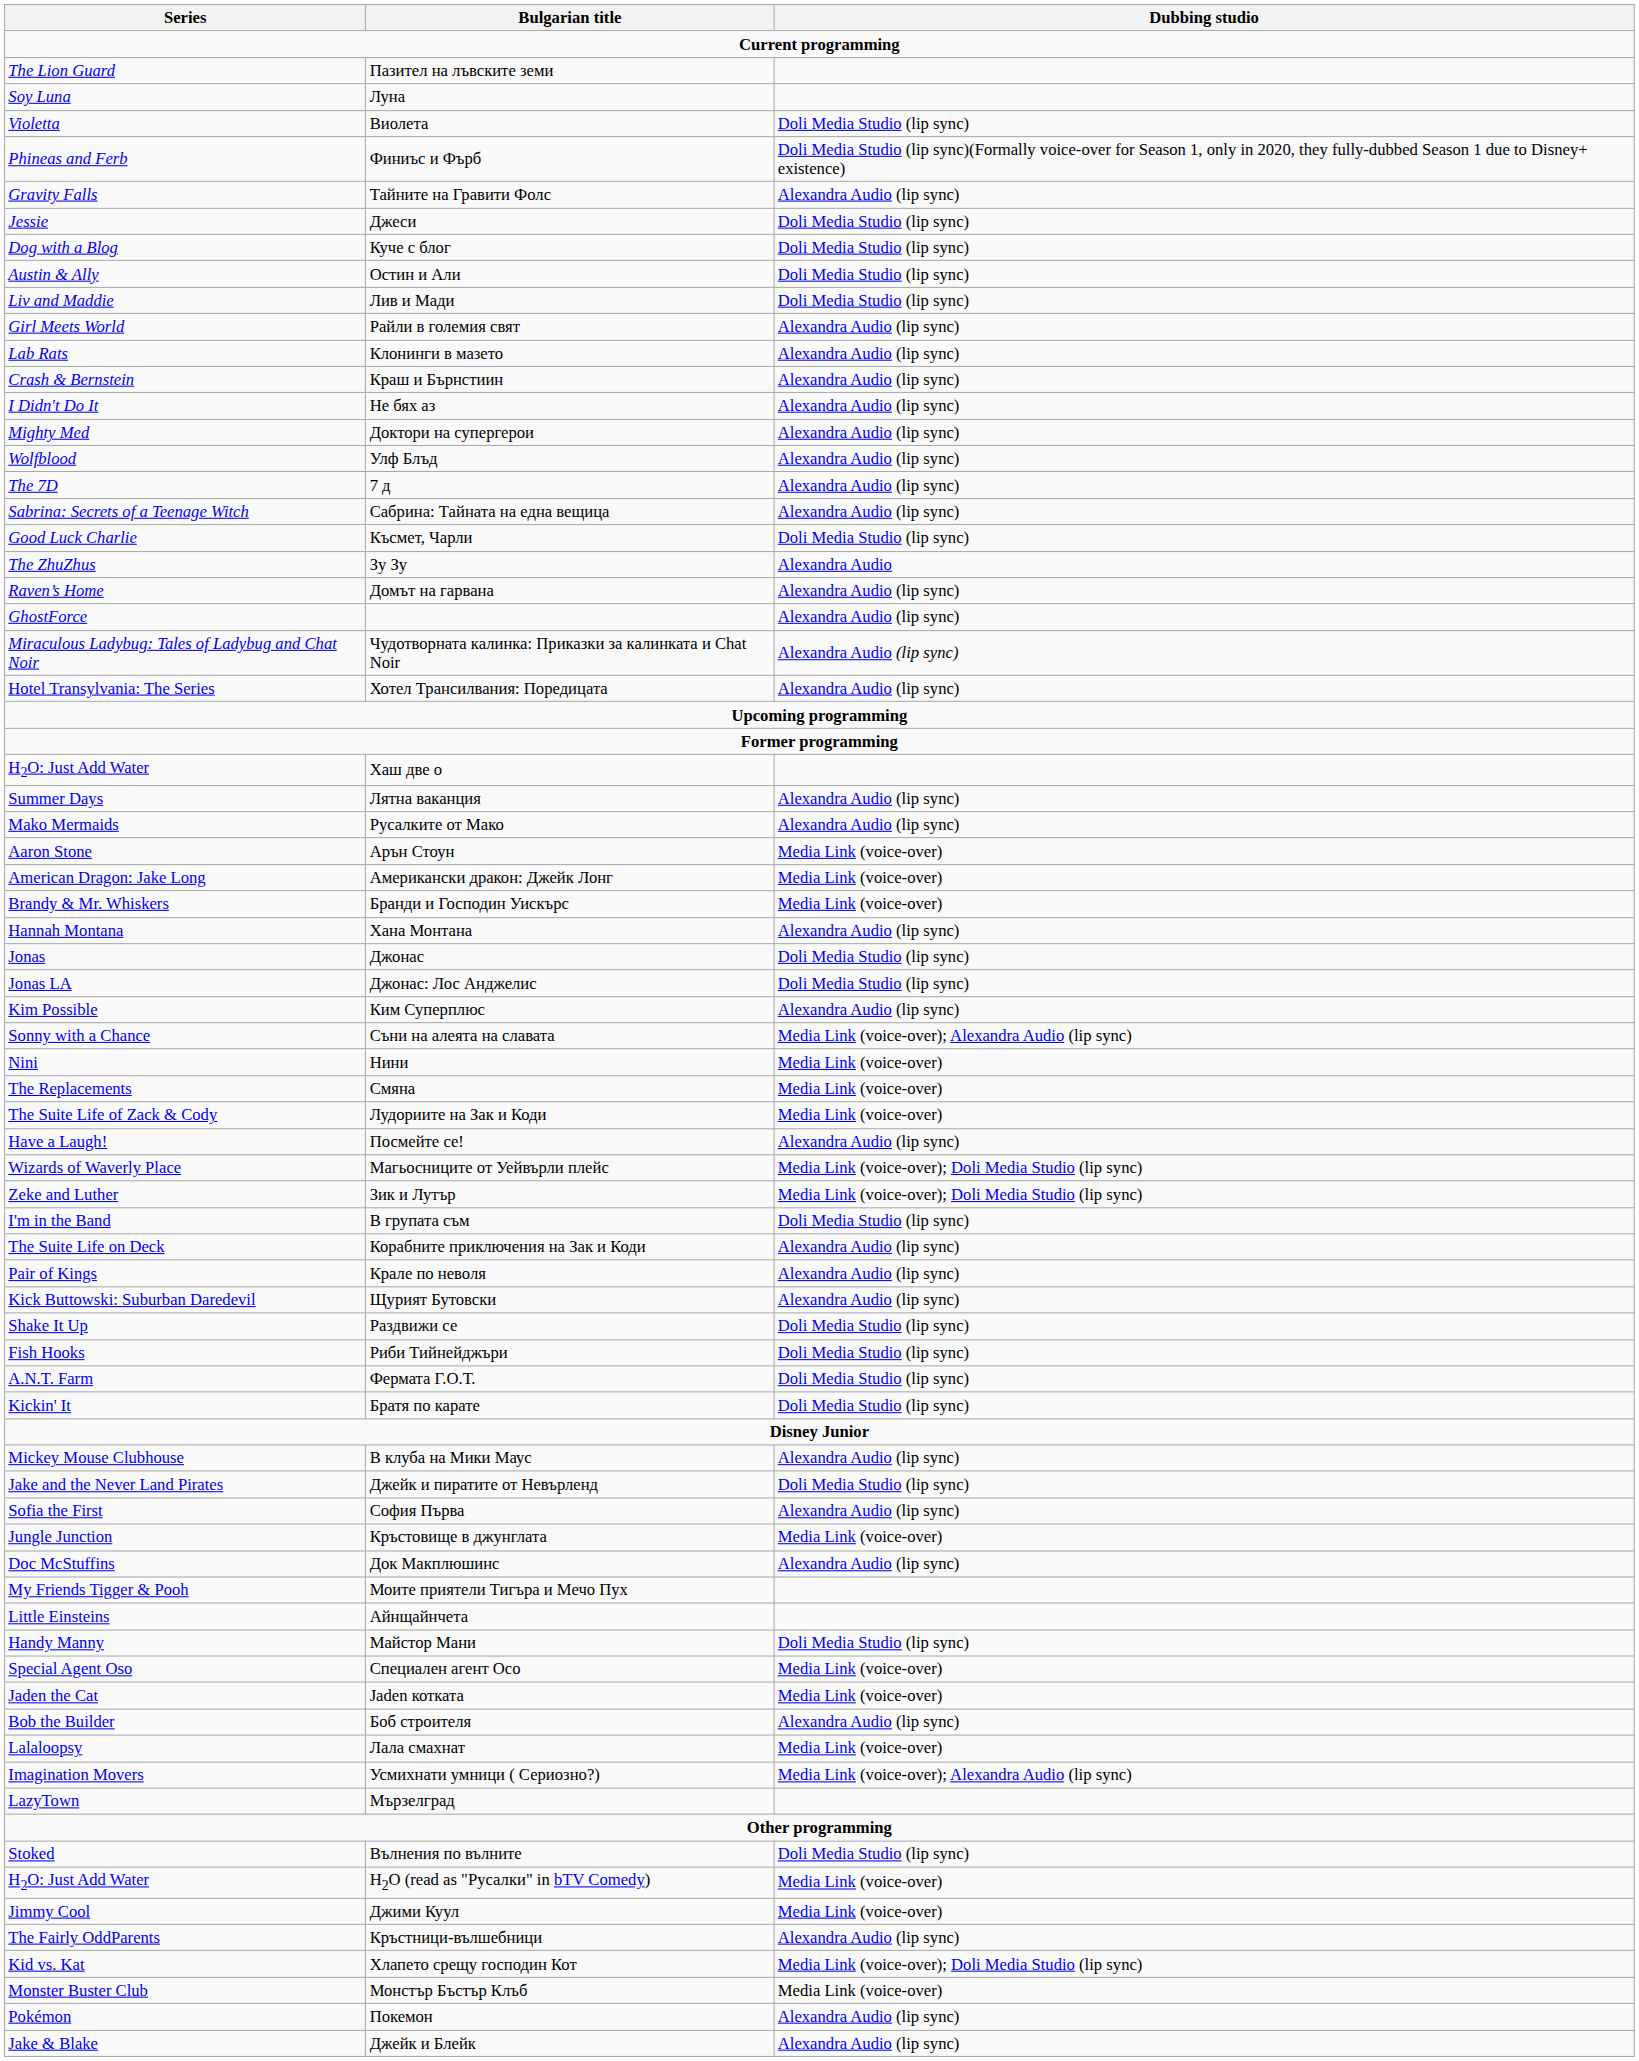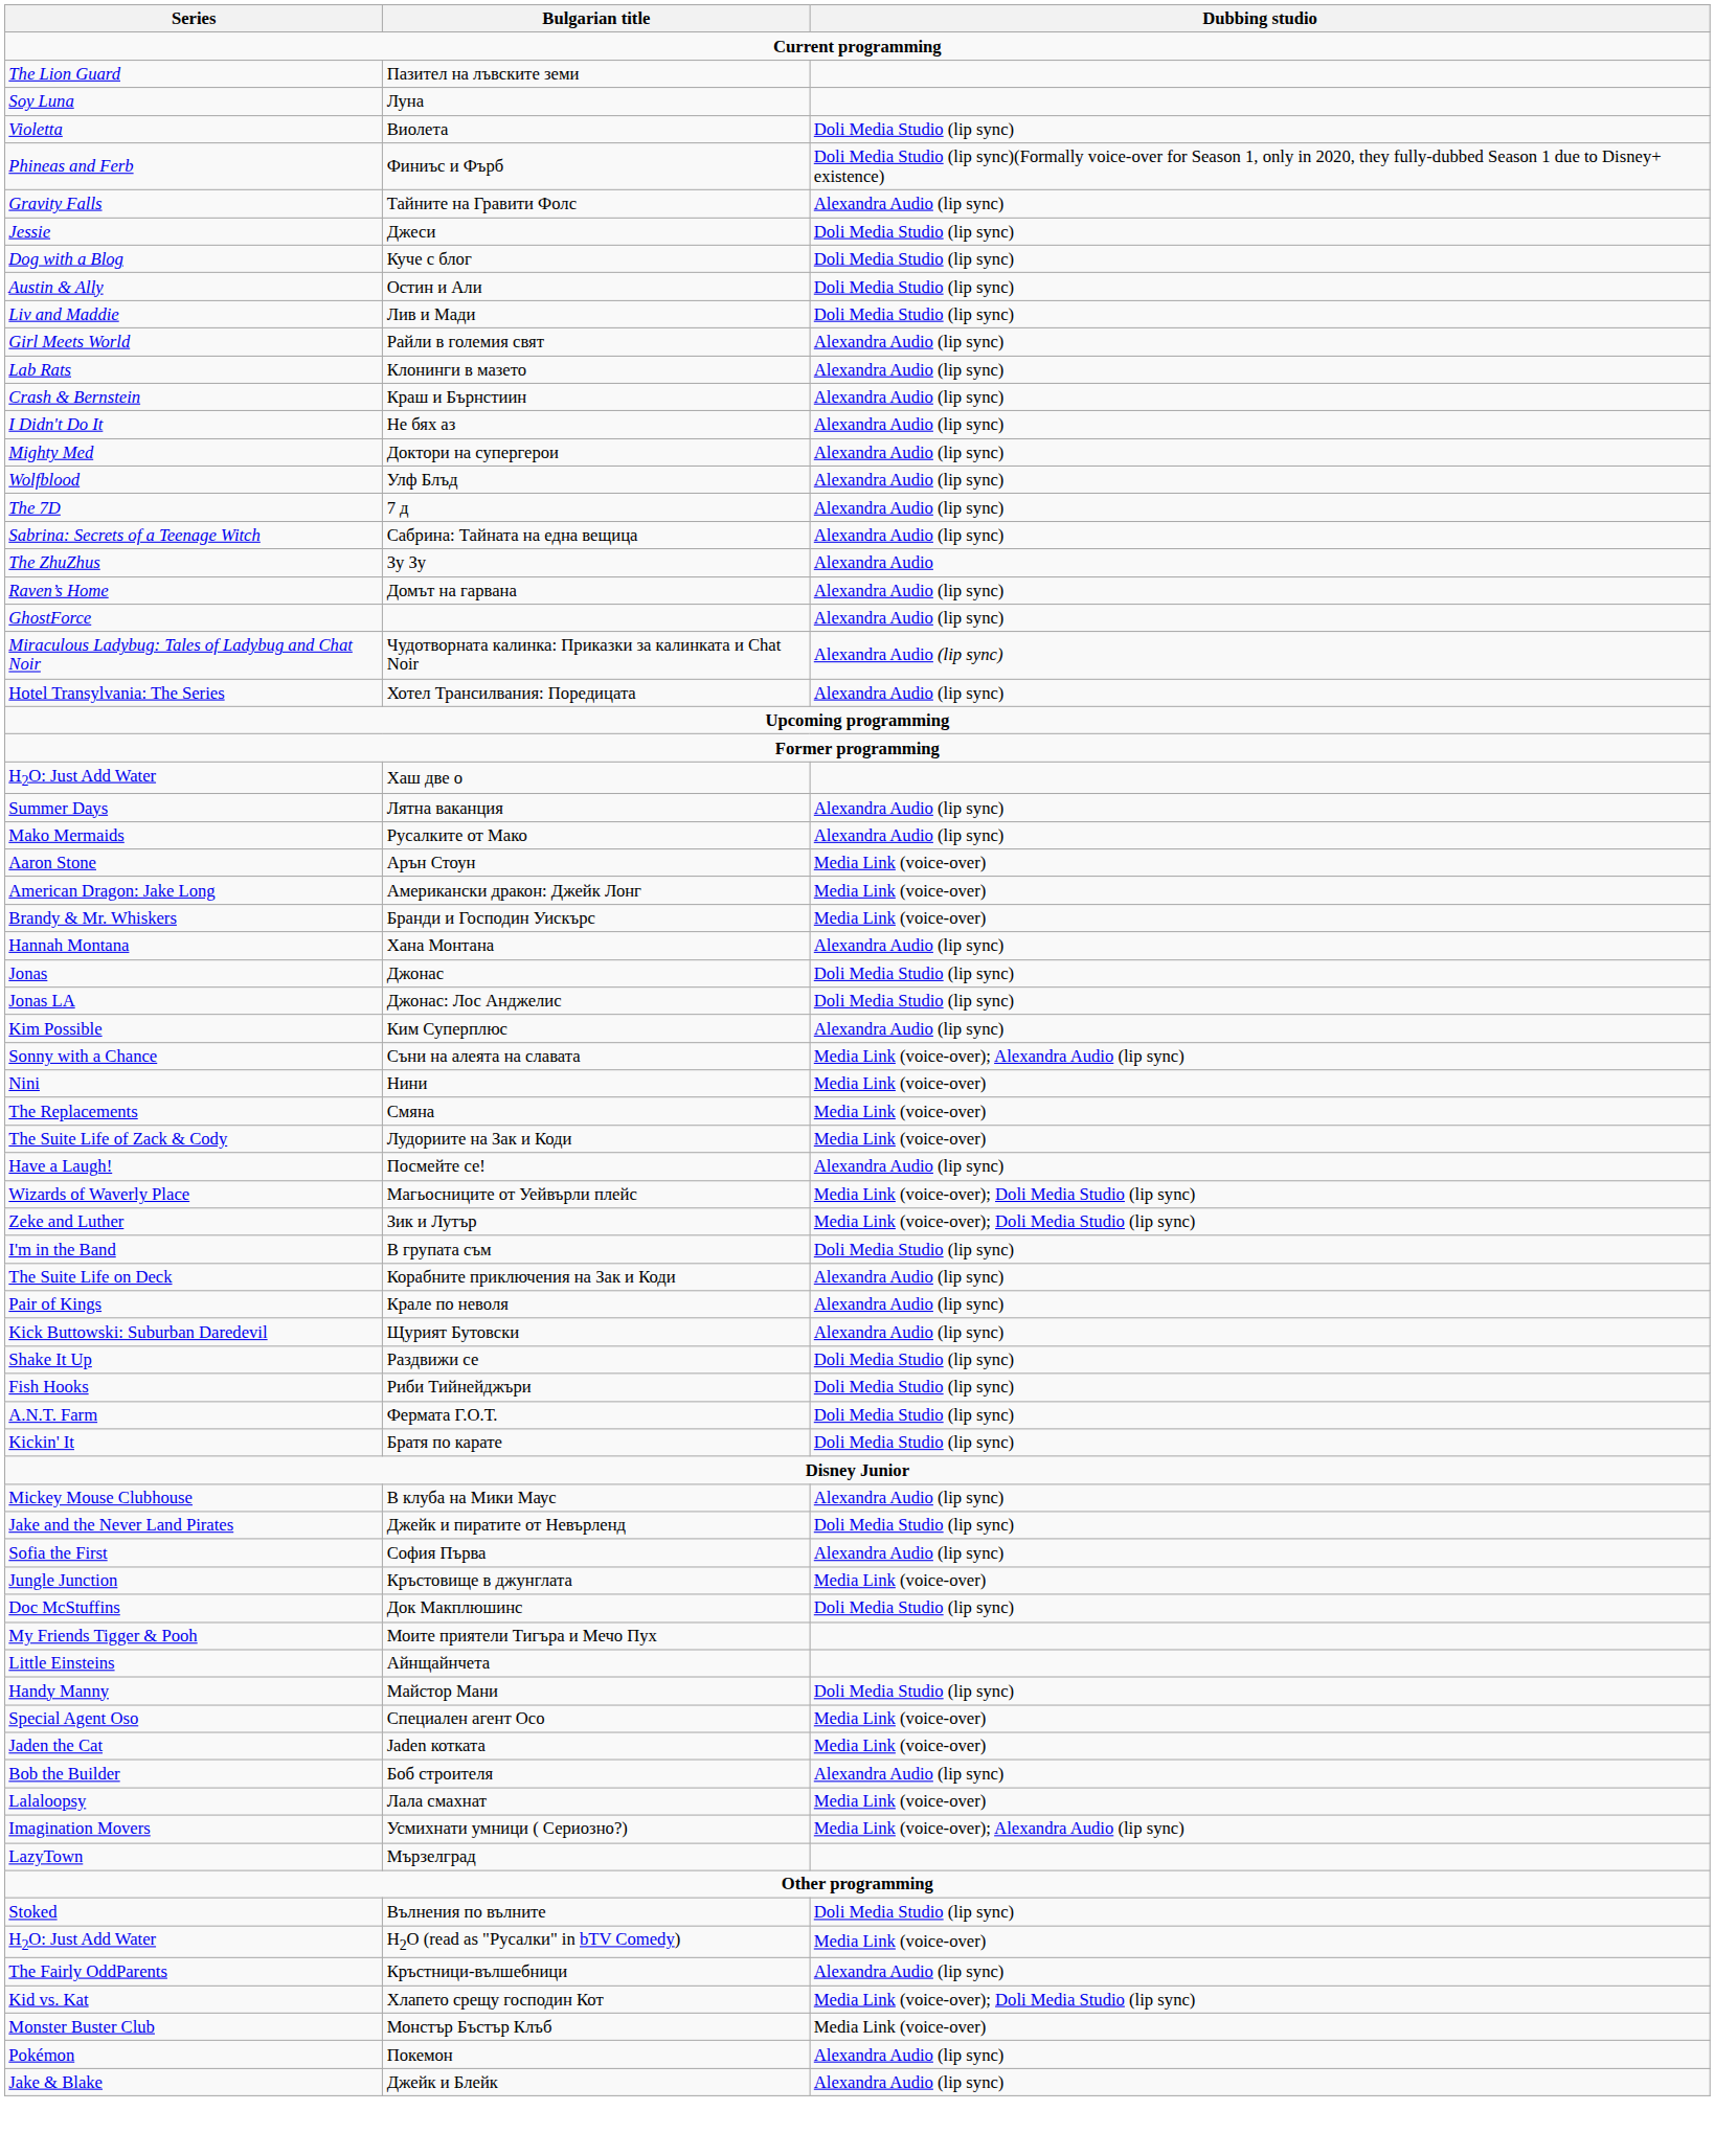- row: Good Luck Charlie | Късмет, Чарли | Doli Media Studio (lip sync)
Док Макплюшинс | Dubbing studio: Alexandra Audio (lip sync) -> Doli Media Studio (lip sync)
- row: Jimmy Cool | Джими Куул | Media Link (voice-over)
